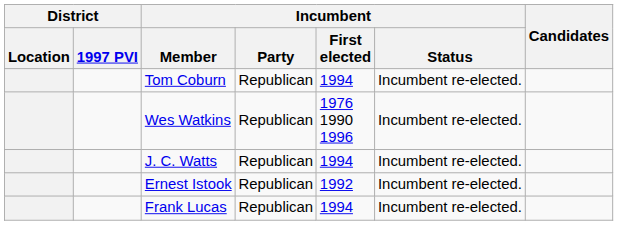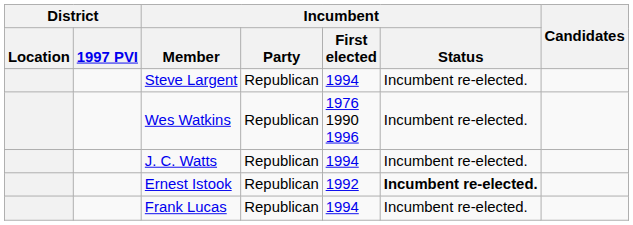+ row: Steve Largent | Republican | 1994 | Incumbent re-elected.
- row: Tom Coburn | Republican | 1994 | Incumbent re-elected.
Ernest Istook | Incumbent / Status: normal -> bold
